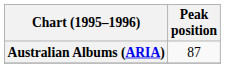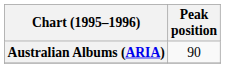Australian Albums (ARIA) | Peak position: 87 -> 90
